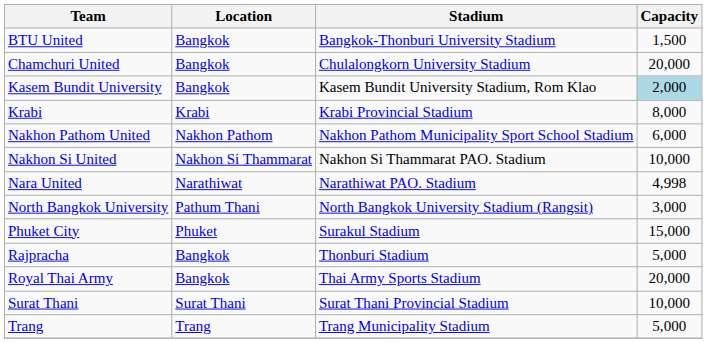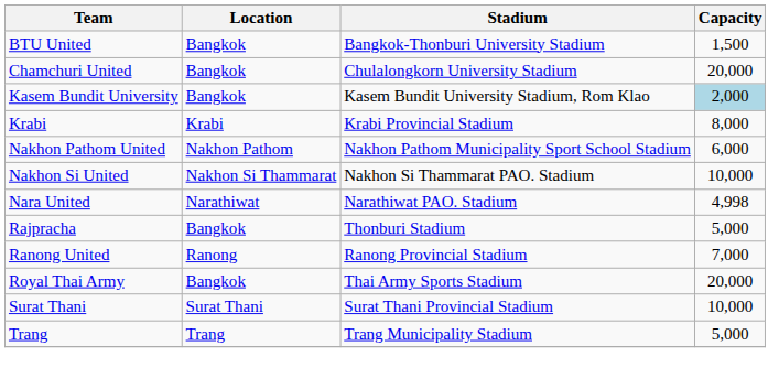- row: North Bangkok University | Pathum Thani | North Bangkok University Stadium (Rangsit) | 3,000
- row: Phuket City | Phuket | Surakul Stadium | 15,000
+ row: Ranong United | Ranong | Ranong Provincial Stadium | 7,000
